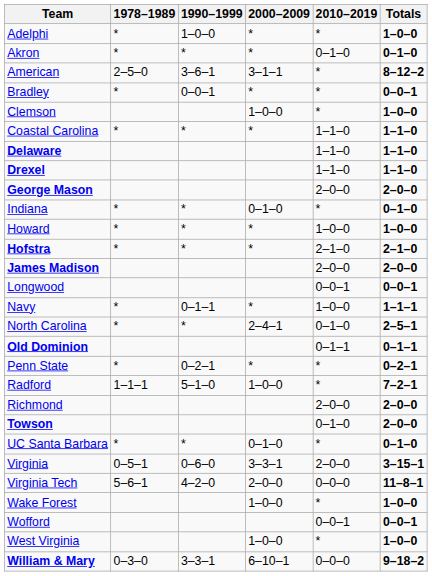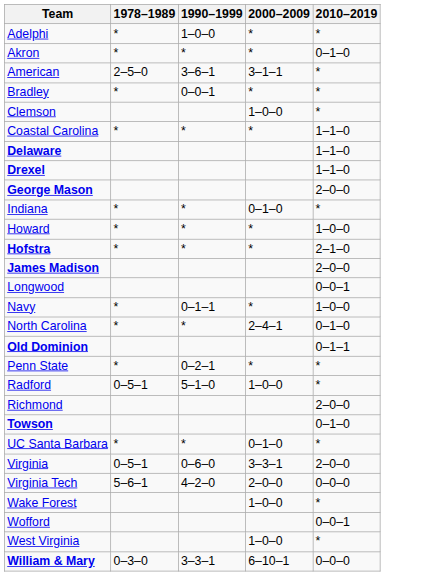- column: Totals | 1–0–0 | 0–1–0 | 8–12–2 | 0–0–1 | 1–0–0 | 1–1–0 | 1–1–0 | 1–1–0 | 2–0–0 | 0–1–0 | 1–0–0 | 2–1–0 | 2–0–0 | 0–0–1 | 1–1–1 | 2–5–1 | 0–1–1 | 0–2–1 | 7–2–1 | 2–0–0 | 2–0–0 | 0–1–0 | 3–15–1 | 11–8–1 | 1–0–0 | 0–0–1 | 1–0–0 | 9–18–2
Radford | 1978–1989: 1–1–1 -> 0–5–1
